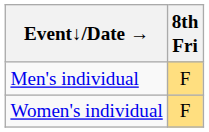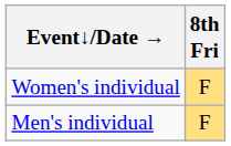rows swapped: Men's individual <-> Women's individual
